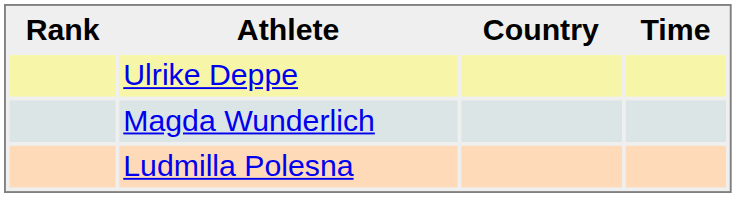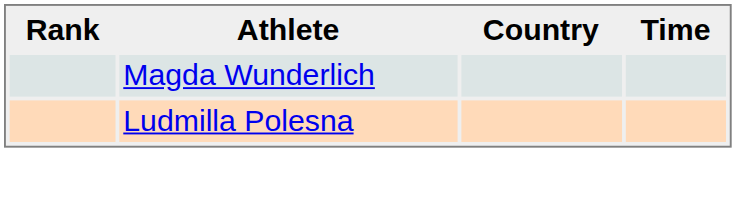- row: Ulrike Deppe
